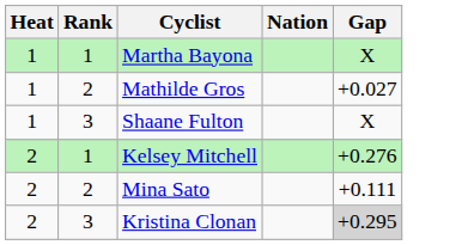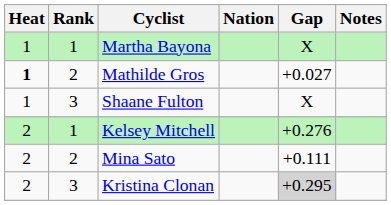+ column: Notes
Mathilde Gros | Heat: normal -> bold
